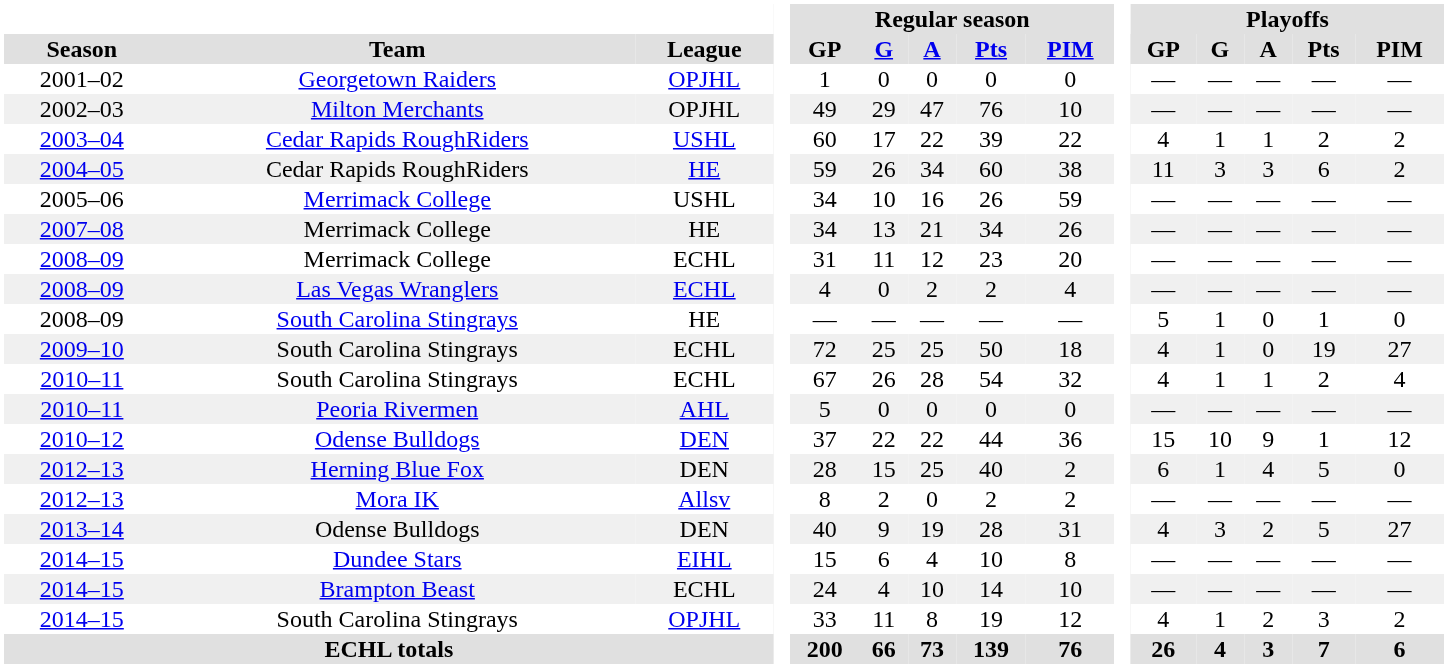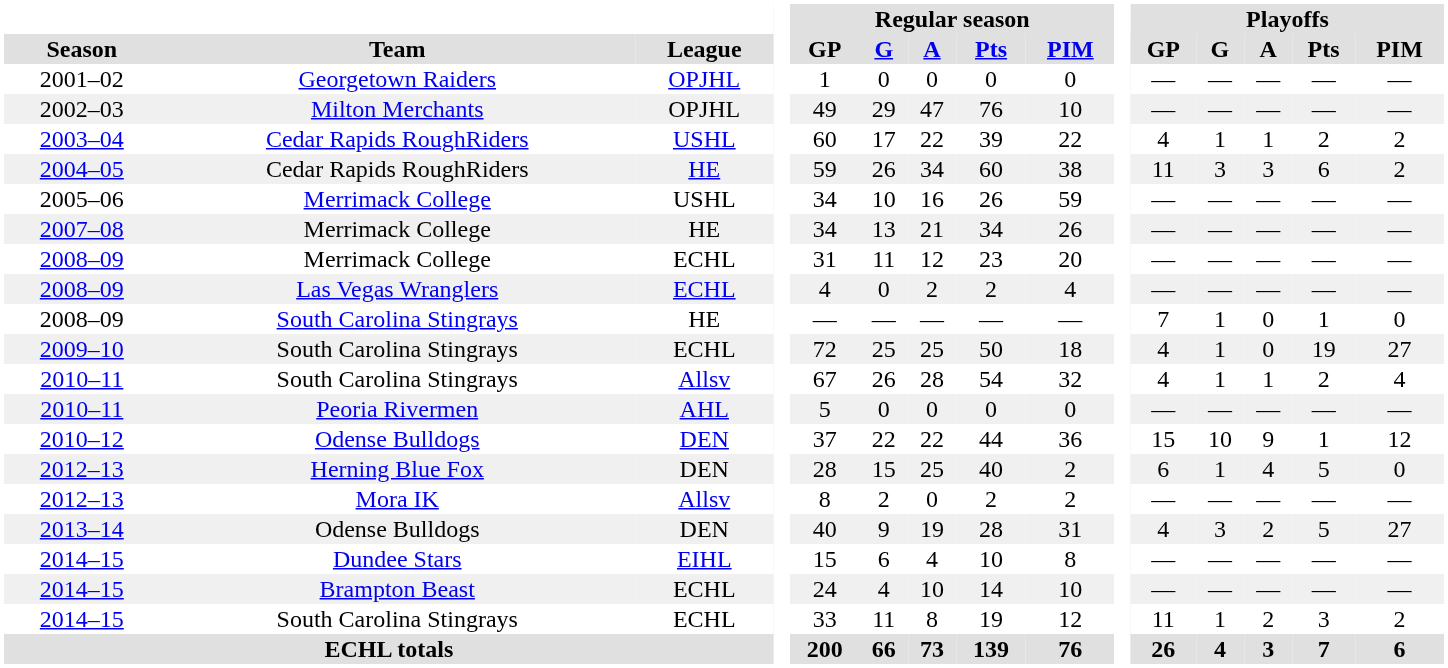2008–09 / South Carolina Stingrays | Playoffs / GP: 5 -> 7
2010–11 / South Carolina Stingrays | League: ECHL -> Allsv
2014–15 / South Carolina Stingrays | League: OPJHL -> ECHL
2014–15 / South Carolina Stingrays | Playoffs / GP: 4 -> 11
